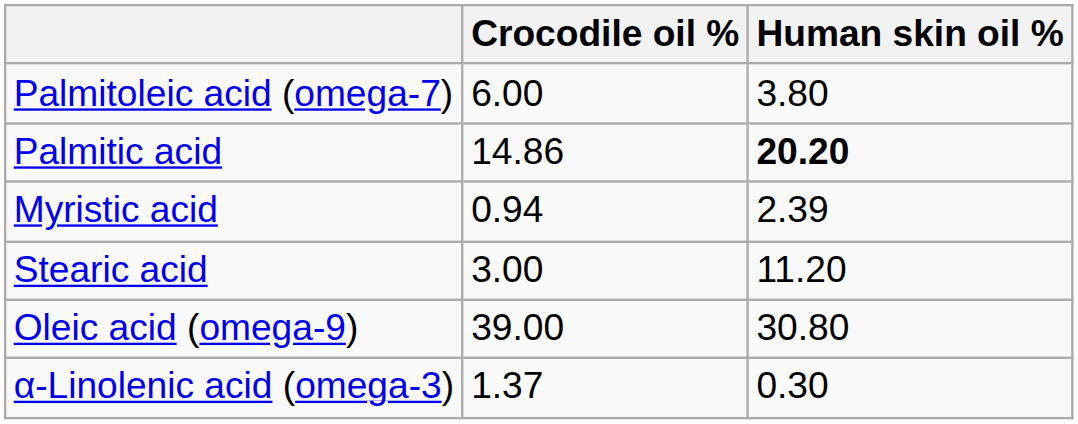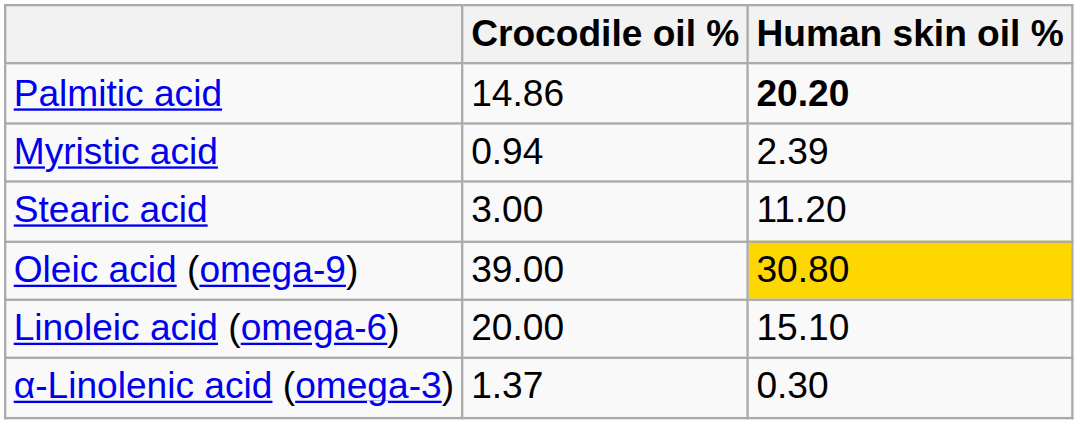- row: Palmitoleic acid (omega-7) | 6.00 | 3.80
Oleic acid (omega-9) | Human skin oil %: no background -> gold background
+ row: Linoleic acid (omega-6) | 20.00 | 15.10
